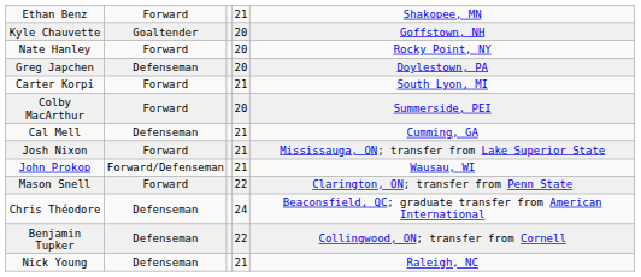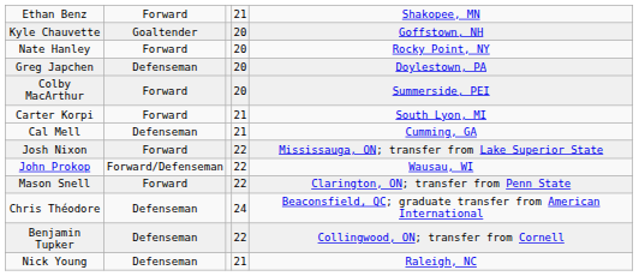rows swapped: Carter Korpi <-> Colby MacArthur
Josh Nixon | column 4: 21 -> 22
John Prokop | column 4: 21 -> 22
